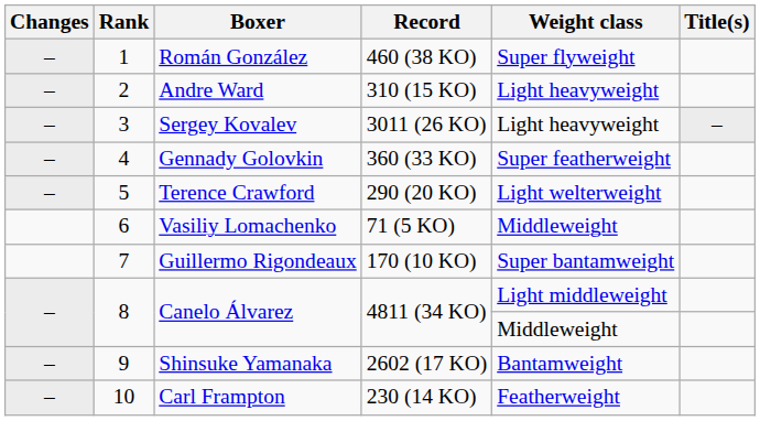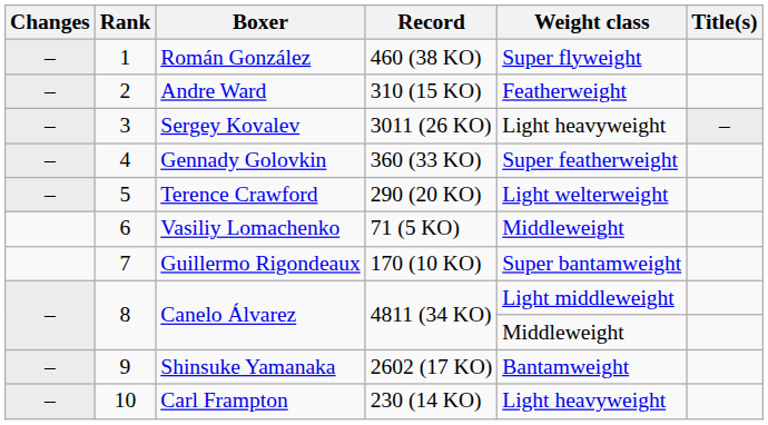Andre Ward | Weight class: Light heavyweight -> Featherweight
Carl Frampton | Weight class: Featherweight -> Light heavyweight
